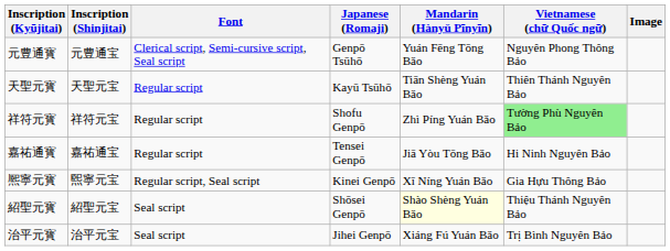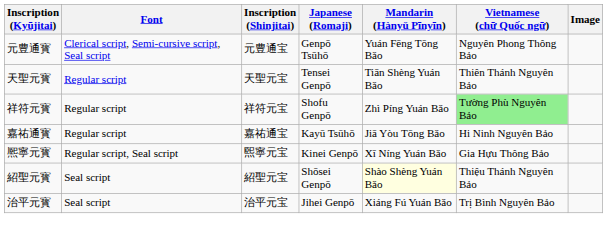columns swapped: Inscription (Shinjitai) <-> Font
天聖元寳 | Japanese (Romaji): Kayū Tsūhō -> Tensei Genpō
嘉祐通寳 | Japanese (Romaji): Tensei Genpō -> Kayū Tsūhō
